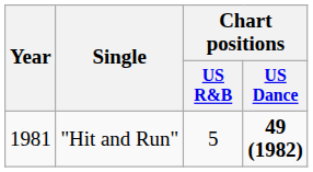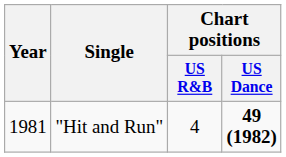"Hit and Run" | Chart positions / US R&B: 5 -> 4
